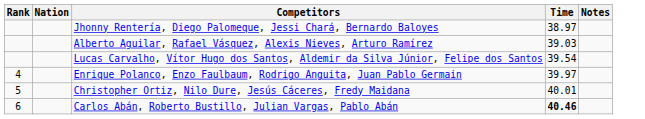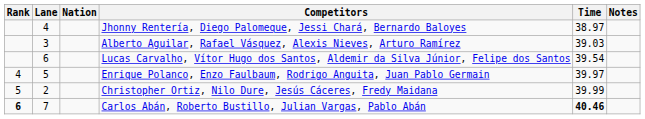+ column: Lane | 4 | 3 | 6 | 5 | 2 | 7
Christopher Ortiz, Nilo Dure, Jesús Cáceres, Fredy Maidana | Time: 40.01 -> 39.99
Carlos Abán, Roberto Bustillo, Julian Vargas, Pablo Abán | Rank: normal -> bold
